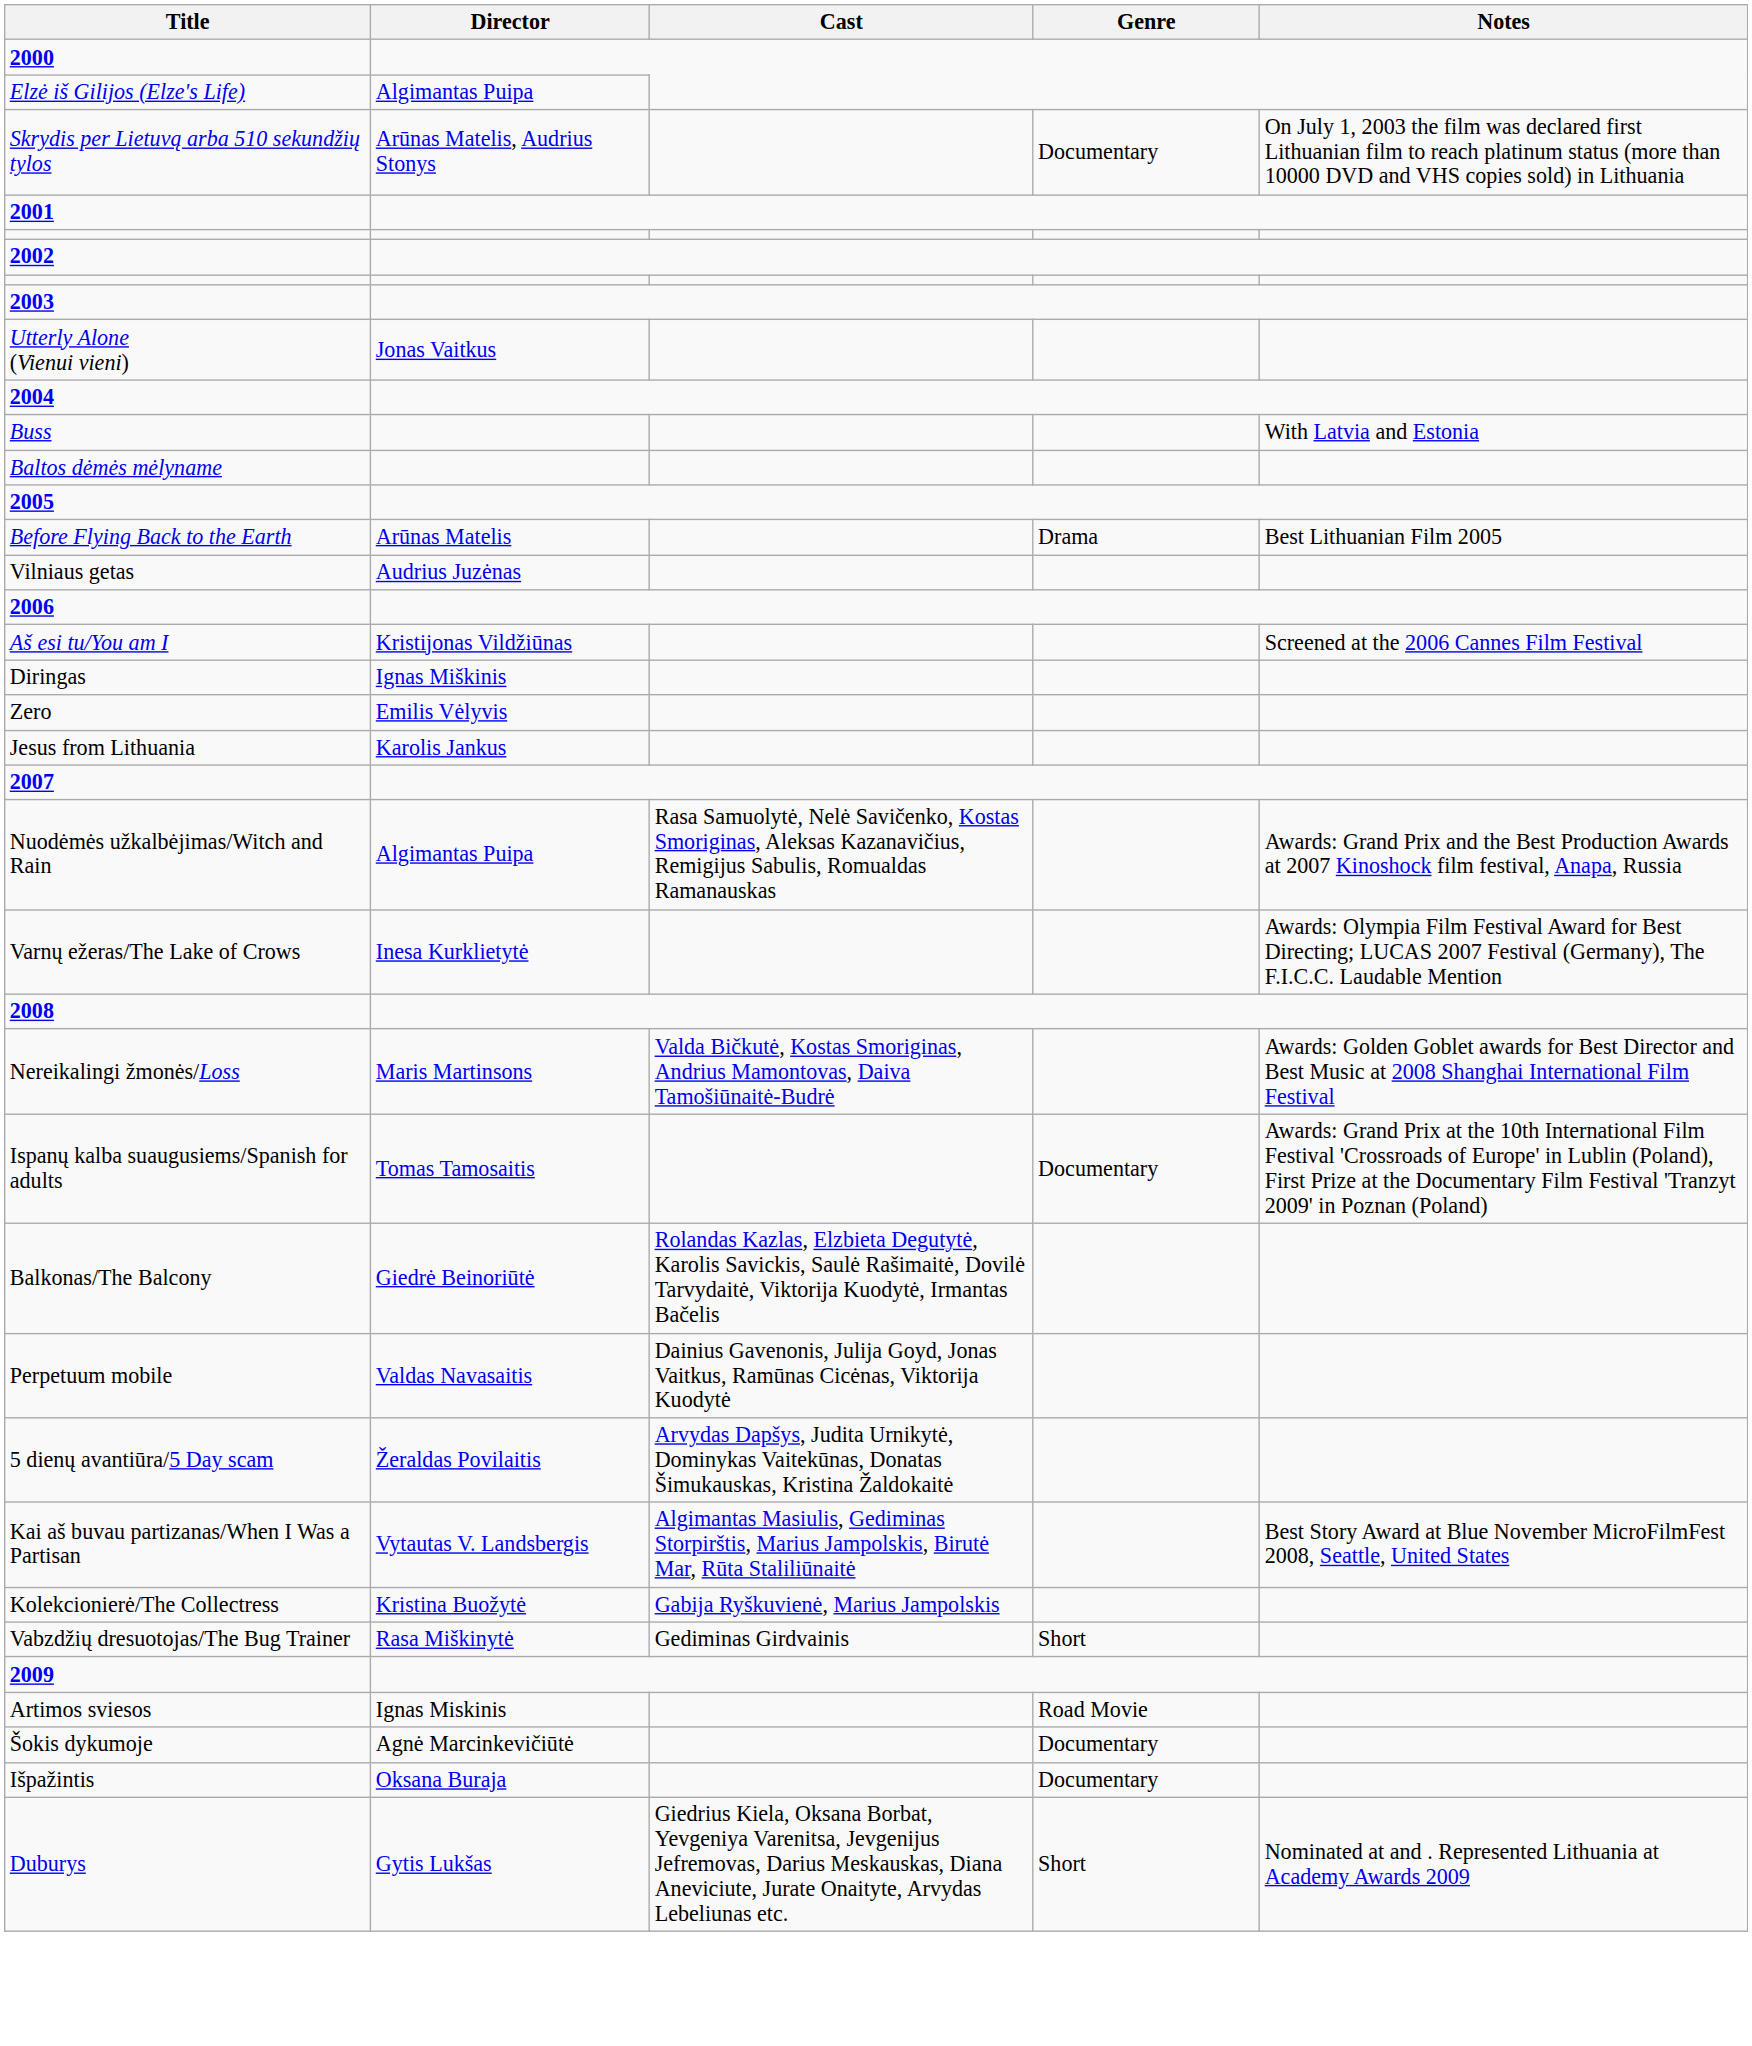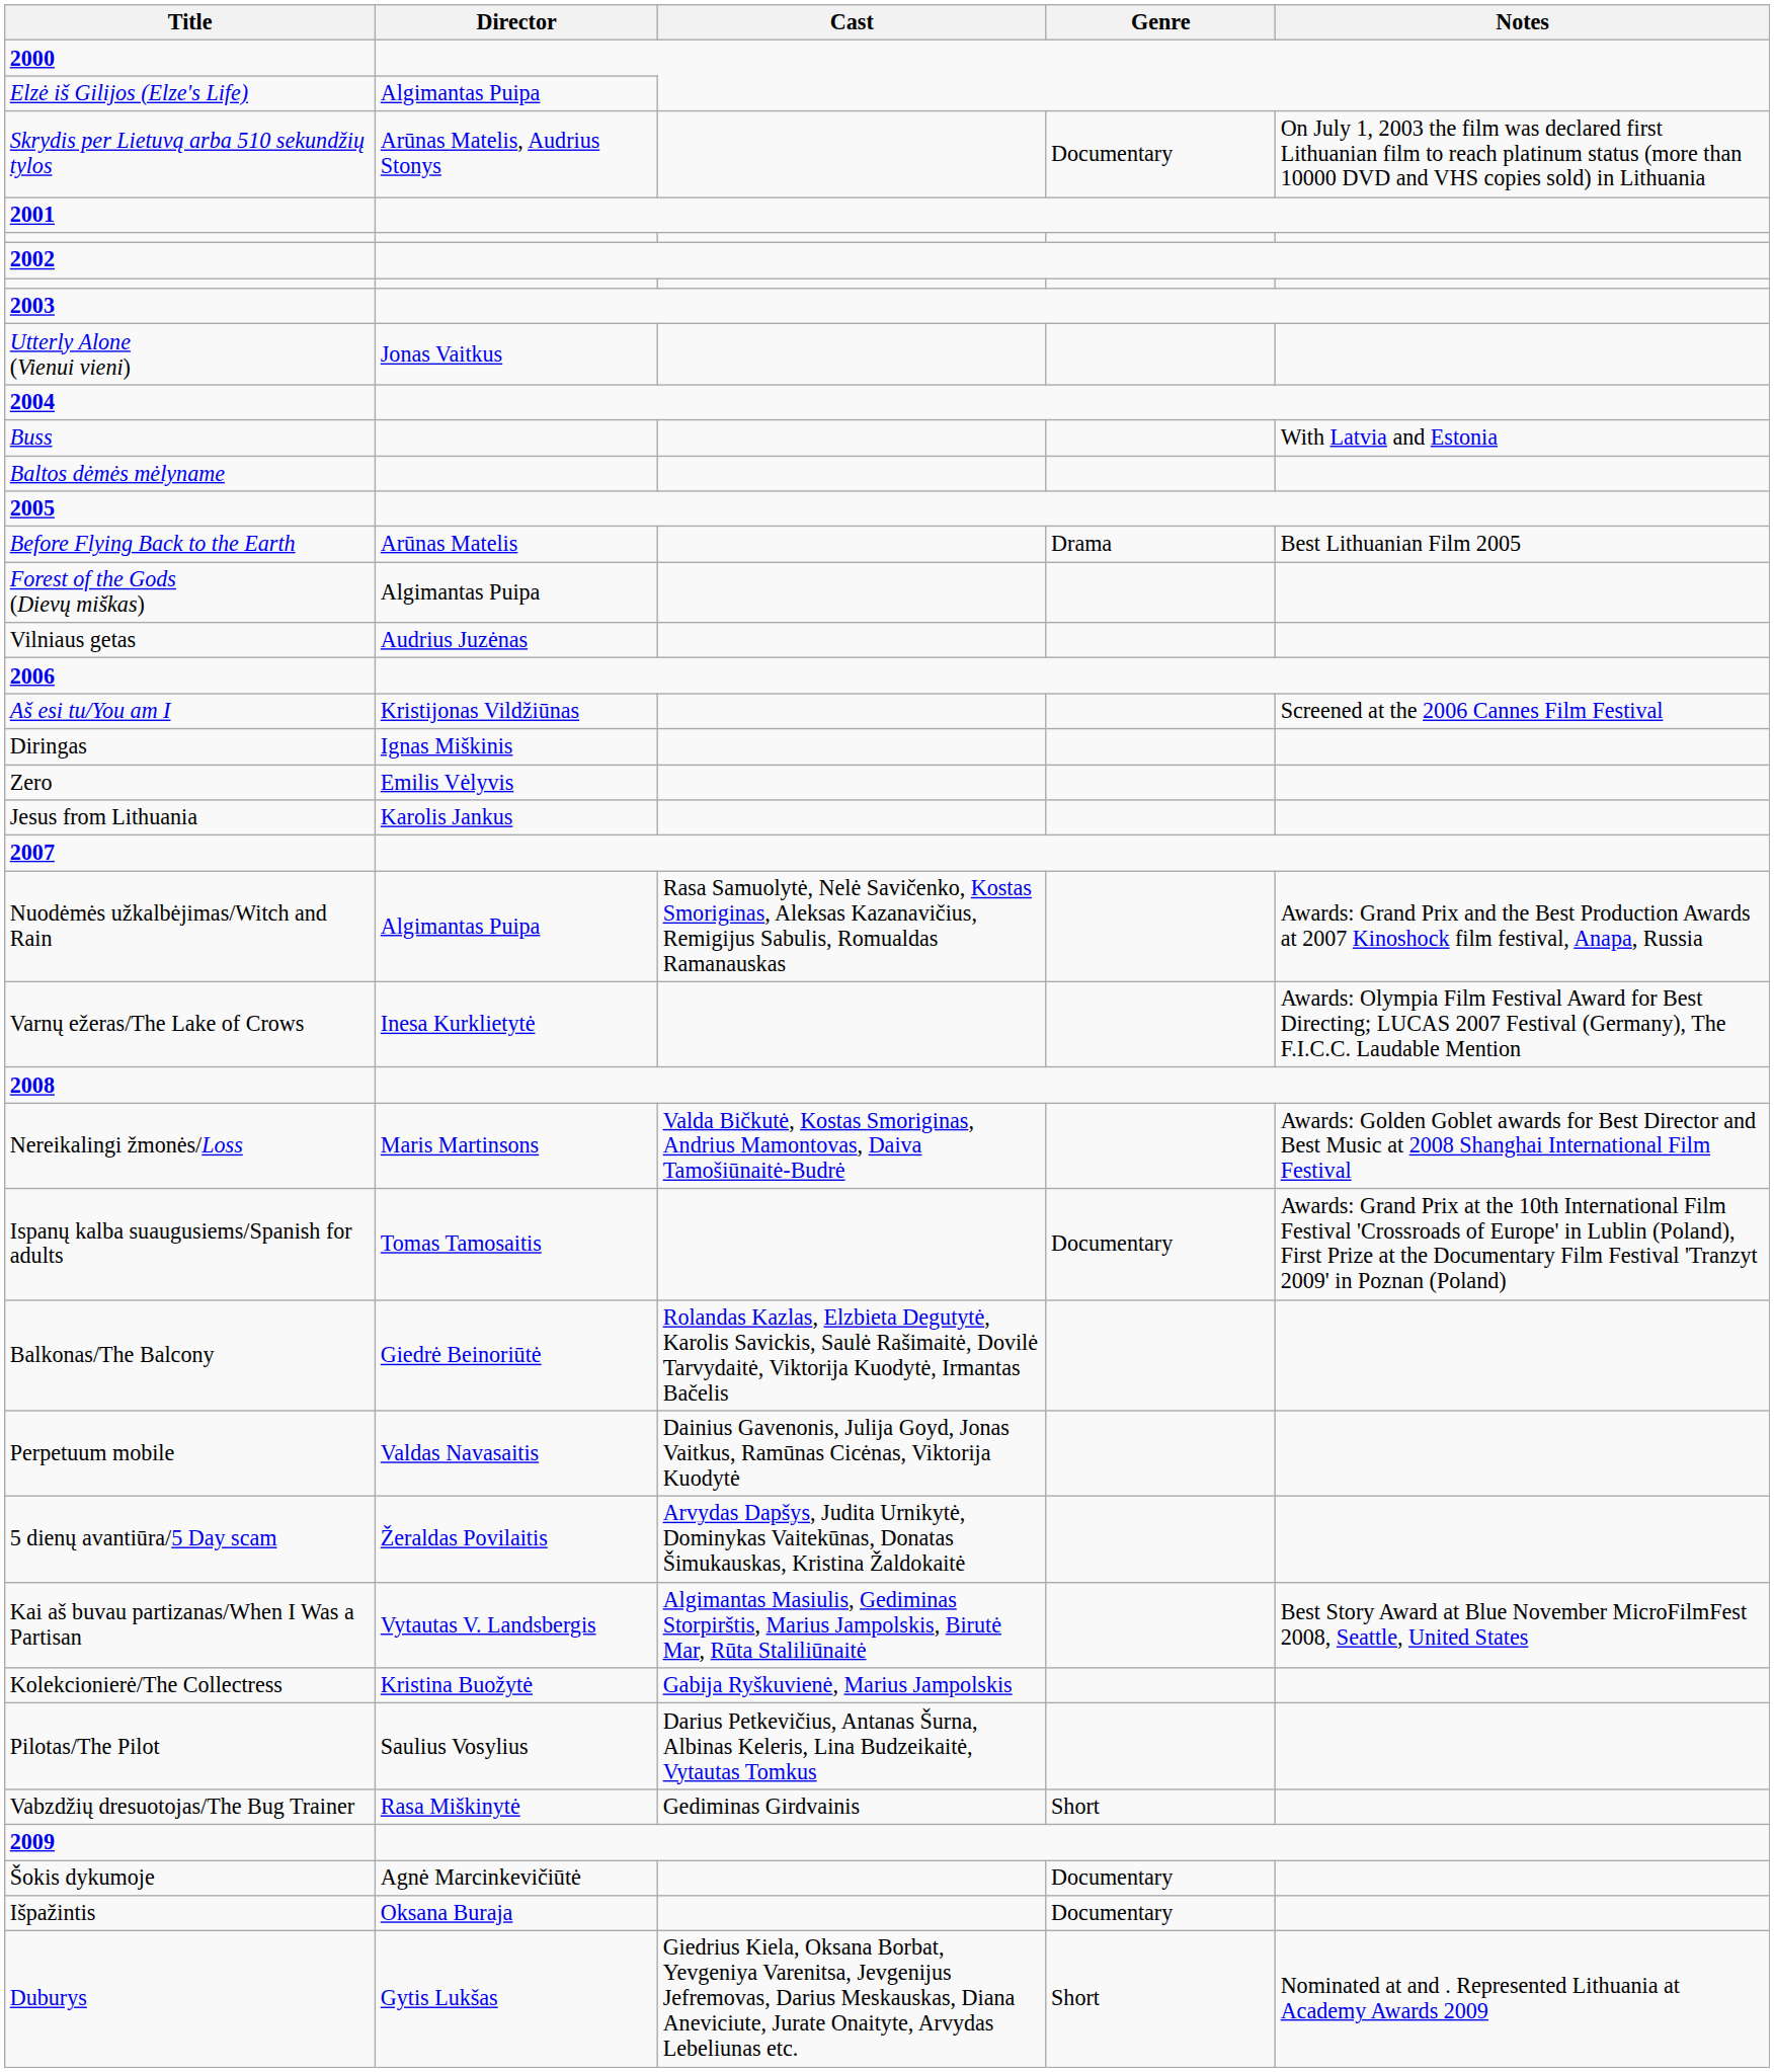+ row: Forest of the Gods (Dievų miškas) | Algimantas Puipa
+ row: Pilotas/The Pilot | Saulius Vosylius | Darius Petkevičius, Antanas Šurna, Albinas Keleris, Lina Budzeikaitė, Vytautas Tomkus
- row: Artimos sviesos | Ignas Miskinis | Road Movie
